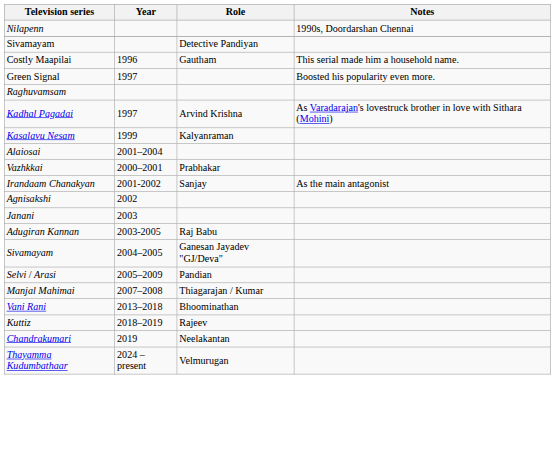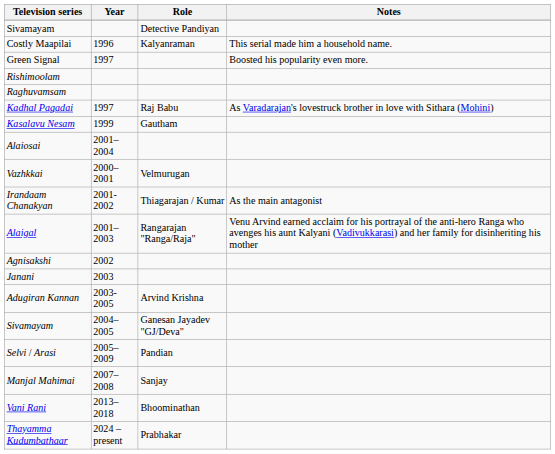- row: Nilapenn | 1990s, Doordarshan Chennai
Costly Maapilai | Role: Gautham -> Kalyanraman
+ row: Rishimoolam
Kadhal Pagadai | Role: Arvind Krishna -> Raj Babu
Kasalavu Nesam | Role: Kalyanraman -> Gautham
Vazhkkai | Role: Prabhakar -> Velmurugan
Irandaam Chanakyan | Role: Sanjay -> Thiagarajan / Kumar
+ row: Alaigal | 2001–2003 | Rangarajan "Ranga/Raja" | Venu Arvind earned acclaim for his portrayal of the anti-hero Ranga who avenges his aunt Kalyani (Vadivukkarasi) and her family for disinheriting his mother
Adugiran Kannan | Role: Raj Babu -> Arvind Krishna
Manjal Mahimai | Role: Thiagarajan / Kumar -> Sanjay
- row: Kuttiz | 2018–2019 | Rajeev
- row: Chandrakumari | 2019 | Neelakantan
Thayamma Kudumbathaar | Role: Velmurugan -> Prabhakar
